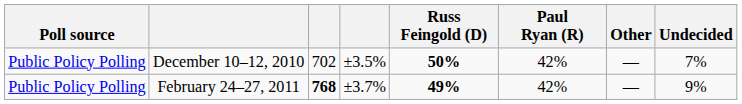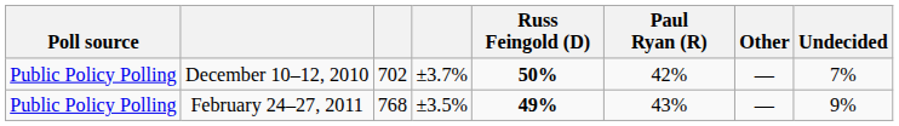December 10–12, 2010 | column 4: ±3.5% -> ±3.7%
February 24–27, 2011 | column 3: bold -> normal
February 24–27, 2011 | column 4: ±3.7% -> ±3.5%
February 24–27, 2011 | Paul Ryan (R): 42% -> 43%
